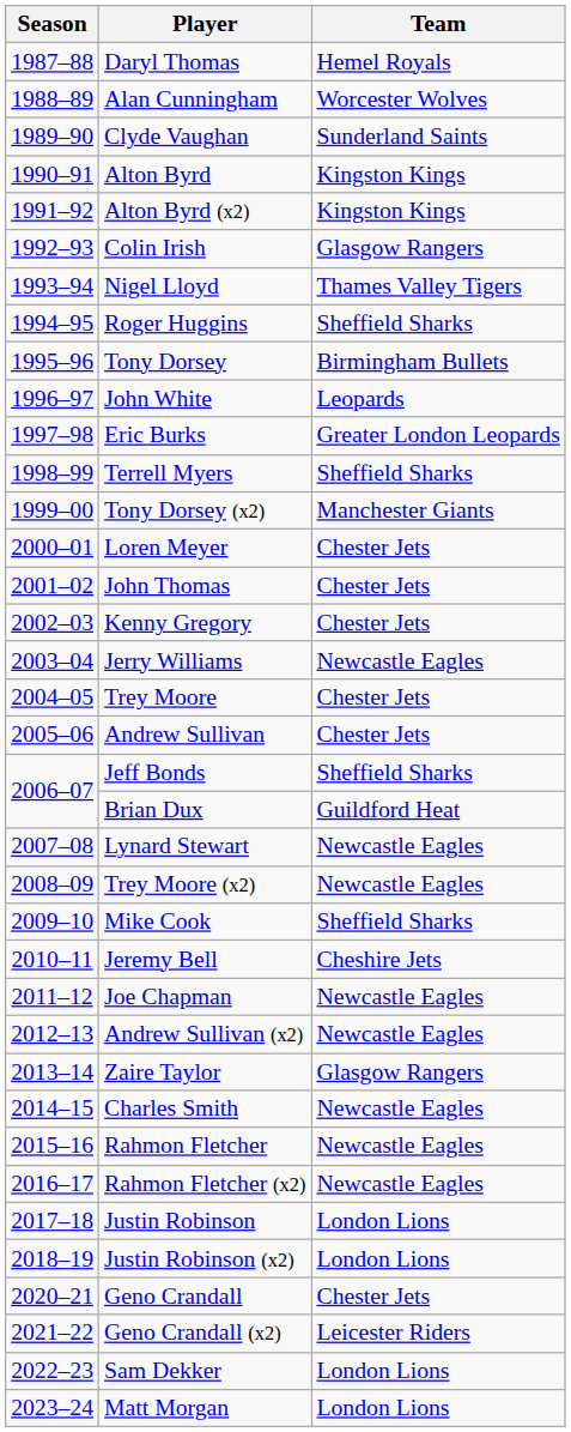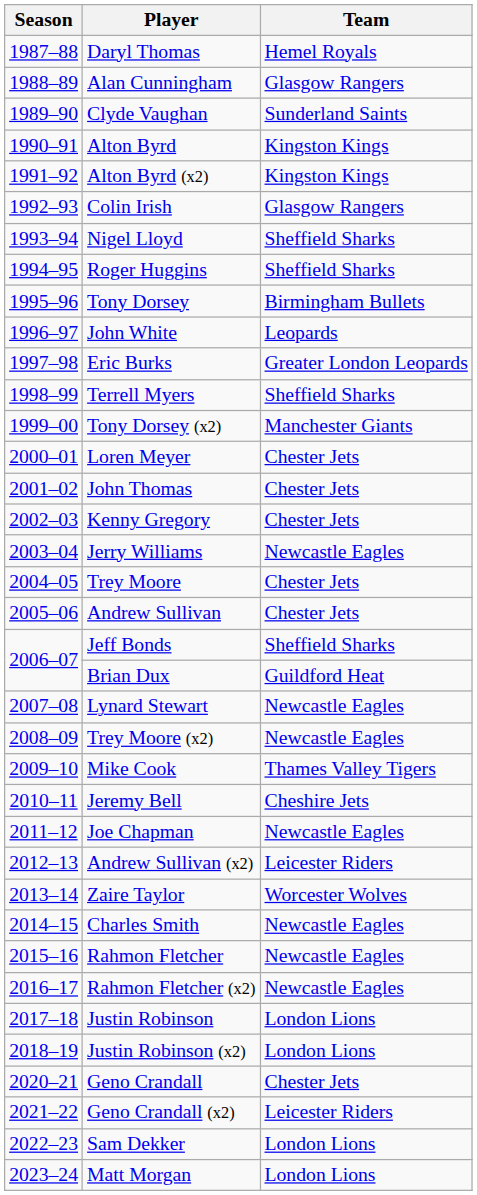Alan Cunningham | Team: Worcester Wolves -> Glasgow Rangers
Nigel Lloyd | Team: Thames Valley Tigers -> Sheffield Sharks
Mike Cook | Team: Sheffield Sharks -> Thames Valley Tigers
Andrew Sullivan (x2) | Team: Newcastle Eagles -> Leicester Riders
Zaire Taylor | Team: Glasgow Rangers -> Worcester Wolves
